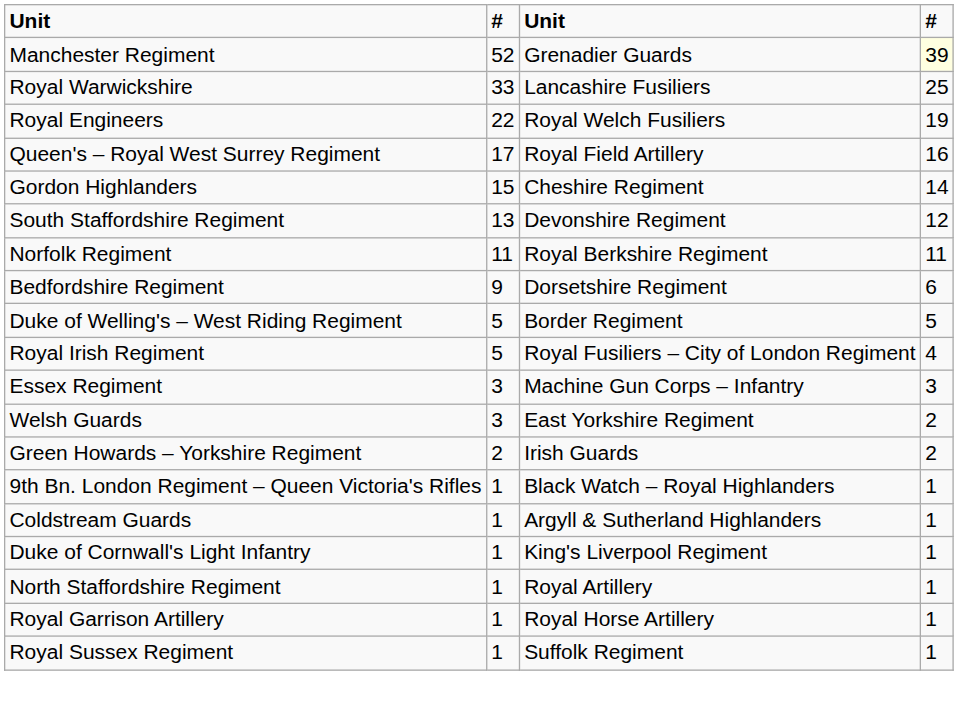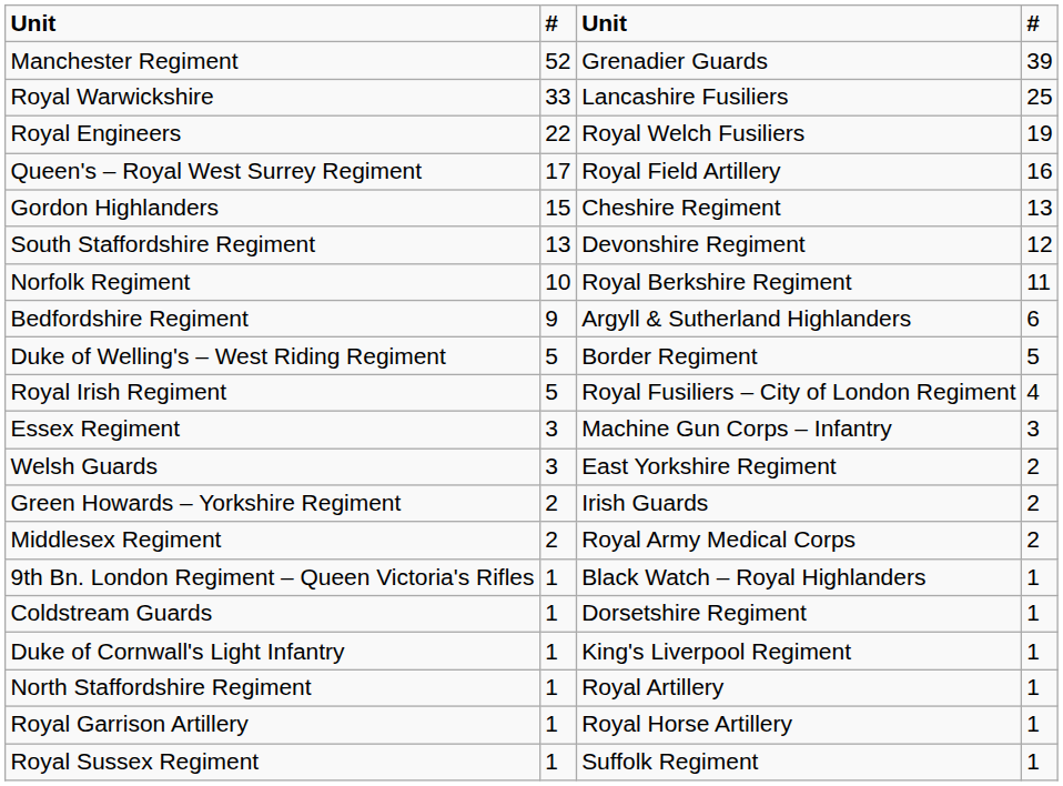Manchester Regiment | column 4: lightyellow background -> no background
Gordon Highlanders | column 4: 14 -> 13
Norfolk Regiment | column 2: 11 -> 10
Bedfordshire Regiment | column 3: Dorsetshire Regiment -> Argyll & Sutherland Highlanders
+ row: Middlesex Regiment | 2 | Royal Army Medical Corps | 2
Coldstream Guards | column 3: Argyll & Sutherland Highlanders -> Dorsetshire Regiment
